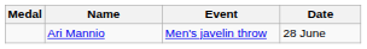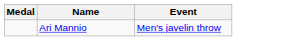- column: Date | 28 June
